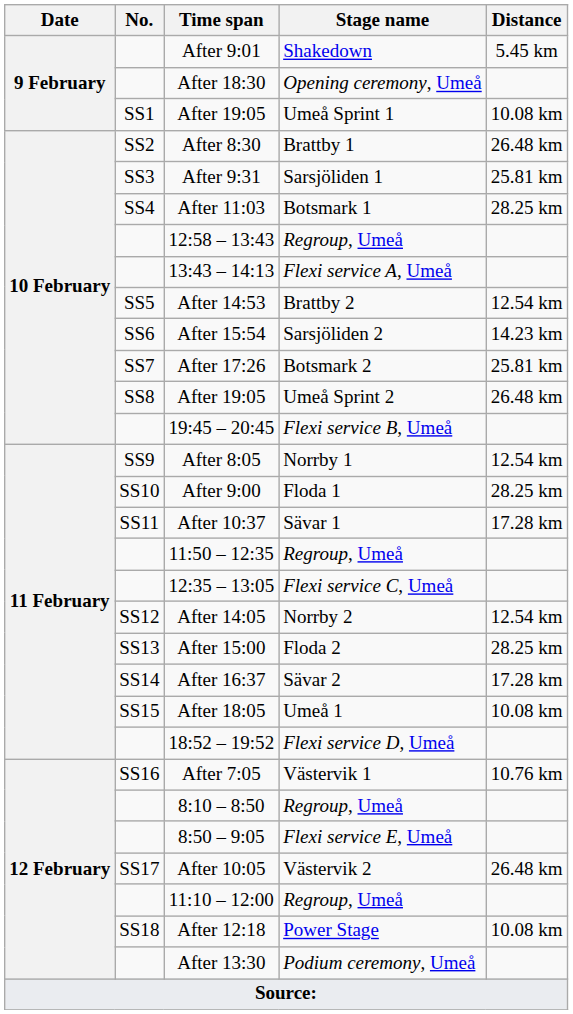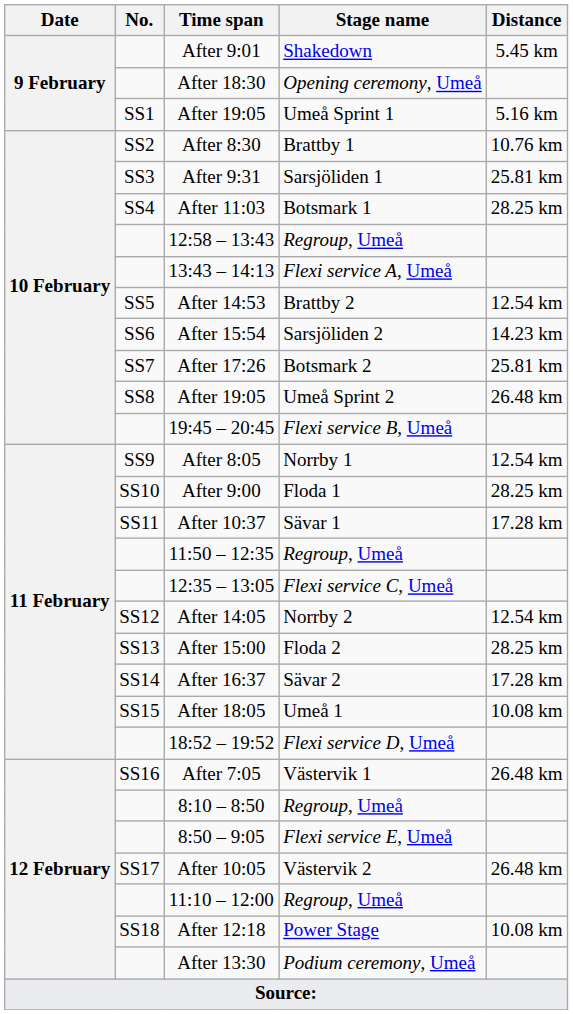After 19:05 / Umeå Sprint 1 | Distance: 10.08 km -> 5.16 km
After 8:30 | Distance: 26.48 km -> 10.76 km
After 7:05 | Distance: 10.76 km -> 26.48 km
